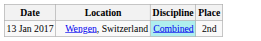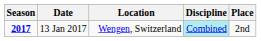+ column: Season | 2017
